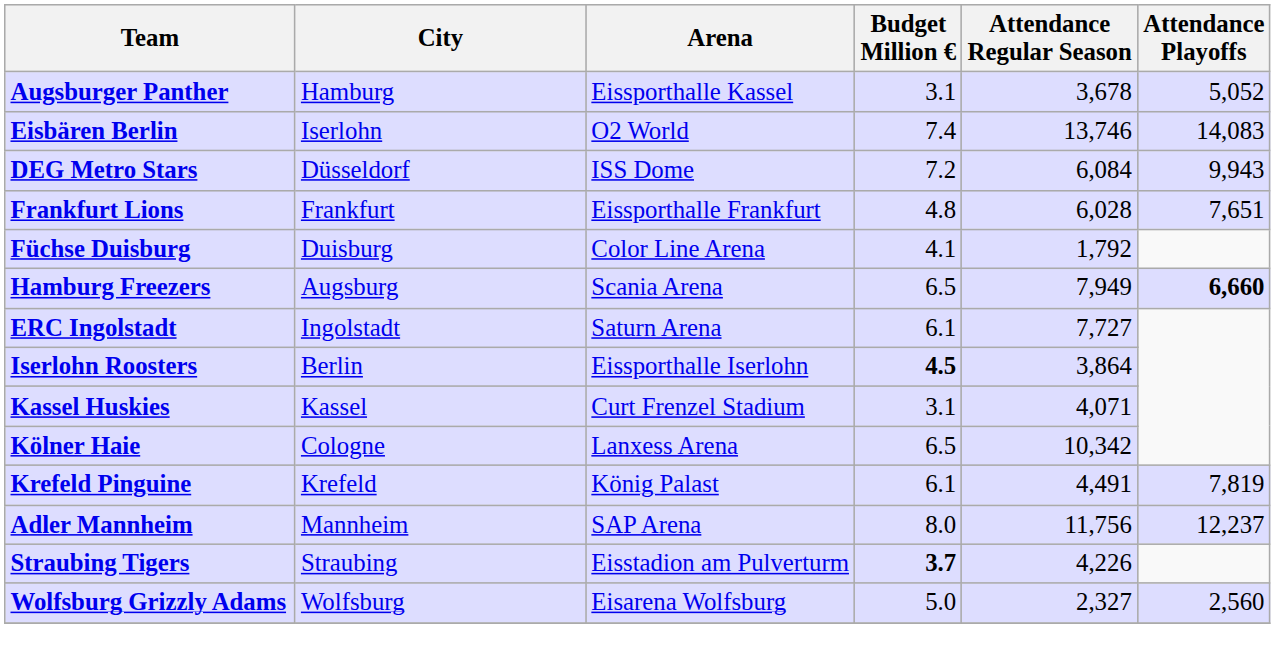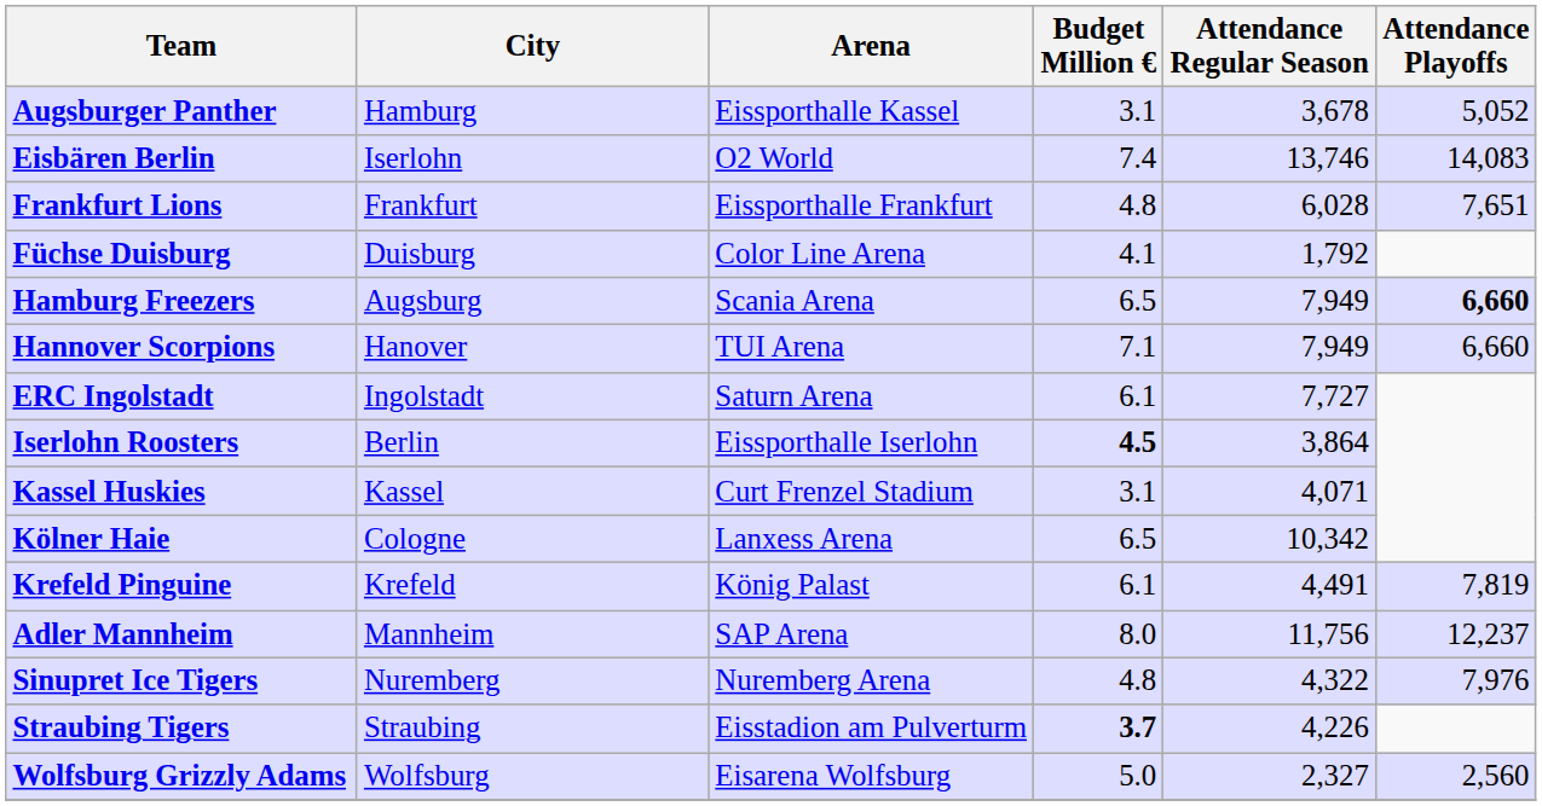- row: DEG Metro Stars | Düsseldorf | ISS Dome | 7.2 | 6,084 | 9,943
+ row: Hannover Scorpions | Hanover | TUI Arena | 7.1 | 7,949 | 6,660
+ row: Sinupret Ice Tigers | Nuremberg | Nuremberg Arena | 4.8 | 4,322 | 7,976
